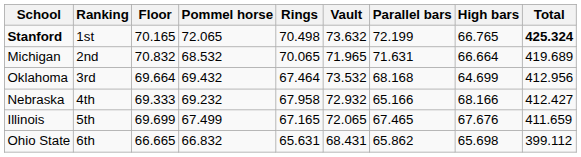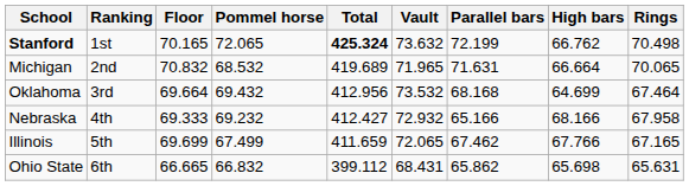columns swapped: Rings <-> Total
Stanford | High bars: 66.765 -> 66.762
Illinois | Parallel bars: 67.465 -> 67.462
Illinois | High bars: 67.676 -> 67.766
